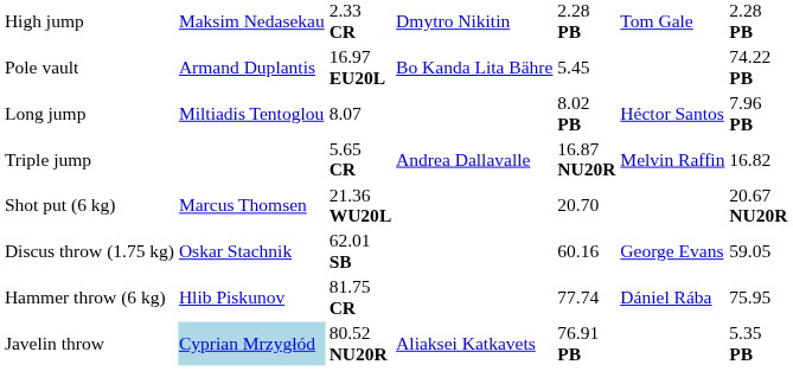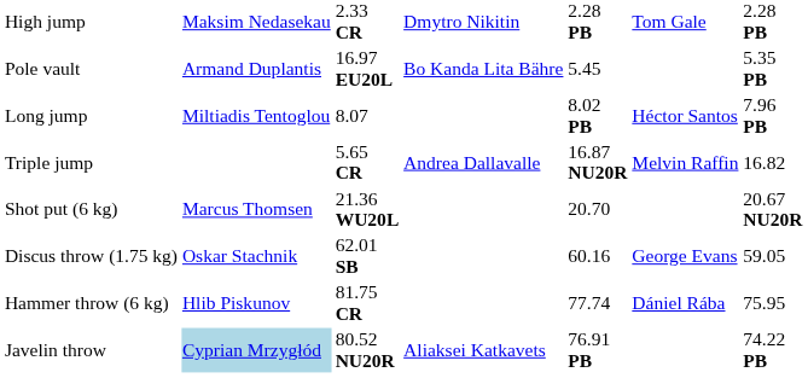Pole vault | column 7: 74.22 PB -> 5.35 PB
Javelin throw | column 7: 5.35 PB -> 74.22 PB
